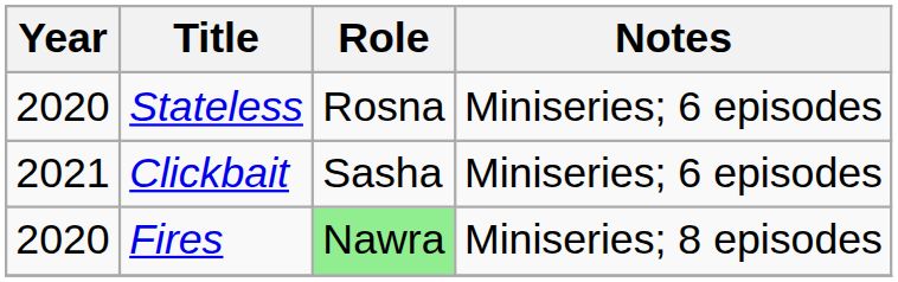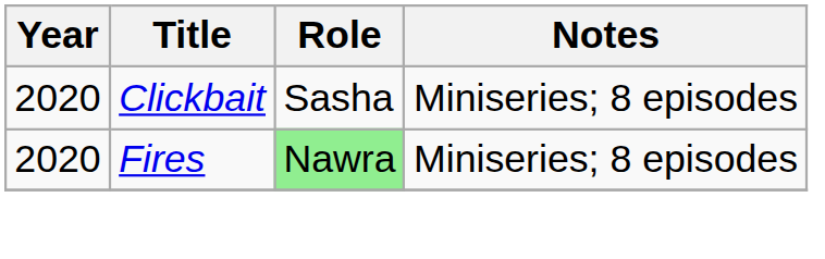- row: 2020 | Stateless | Rosna | Miniseries; 6 episodes
Clickbait | Year: 2021 -> 2020
Clickbait | Notes: Miniseries; 6 episodes -> Miniseries; 8 episodes
